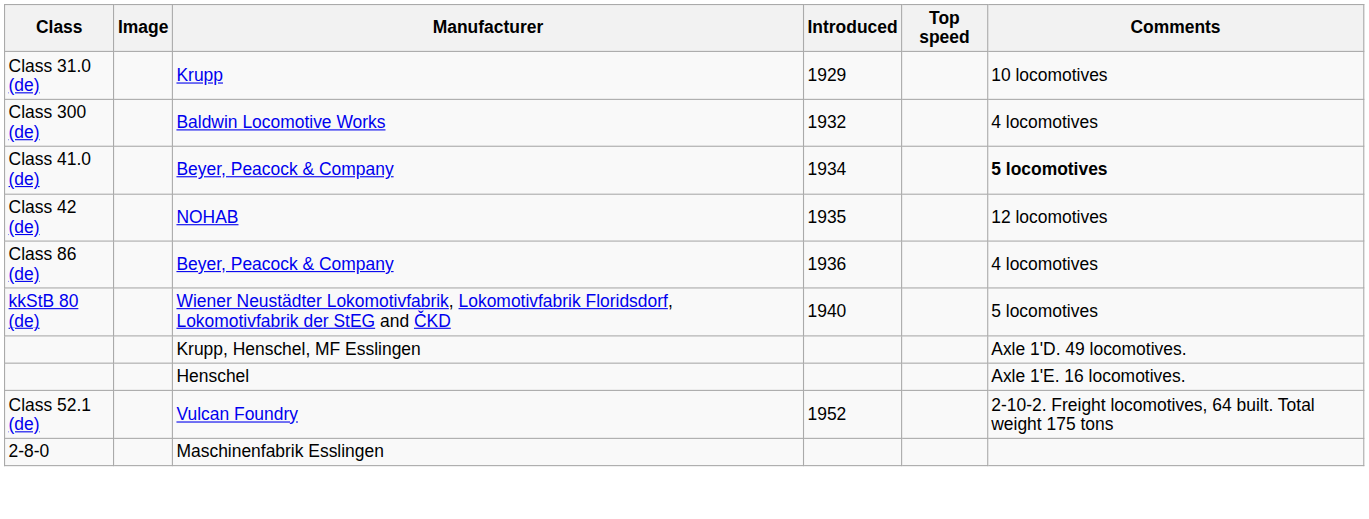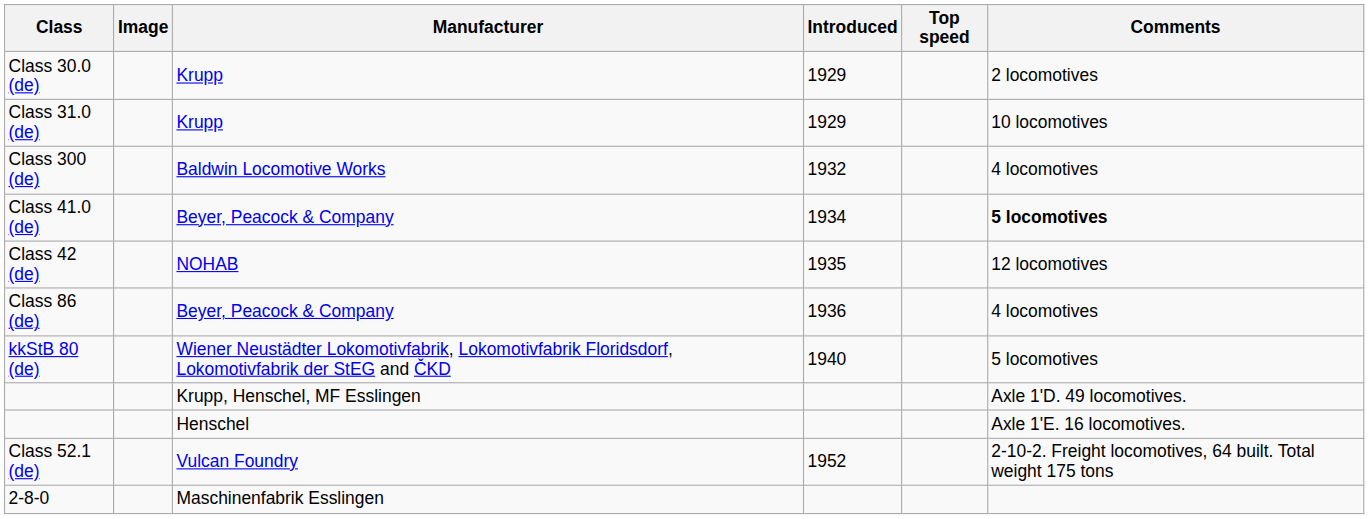+ row: Class 30.0 (de) | Krupp | 1929 | 2 locomotives
